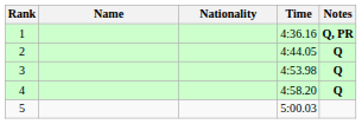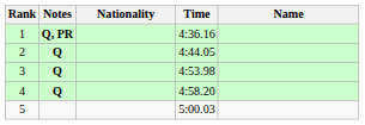columns swapped: Name <-> Notes
